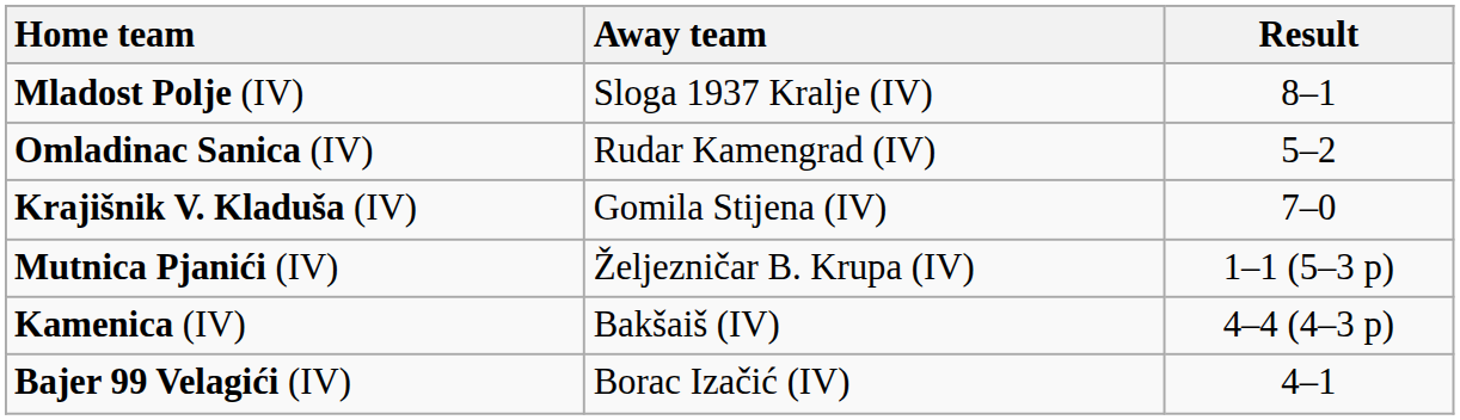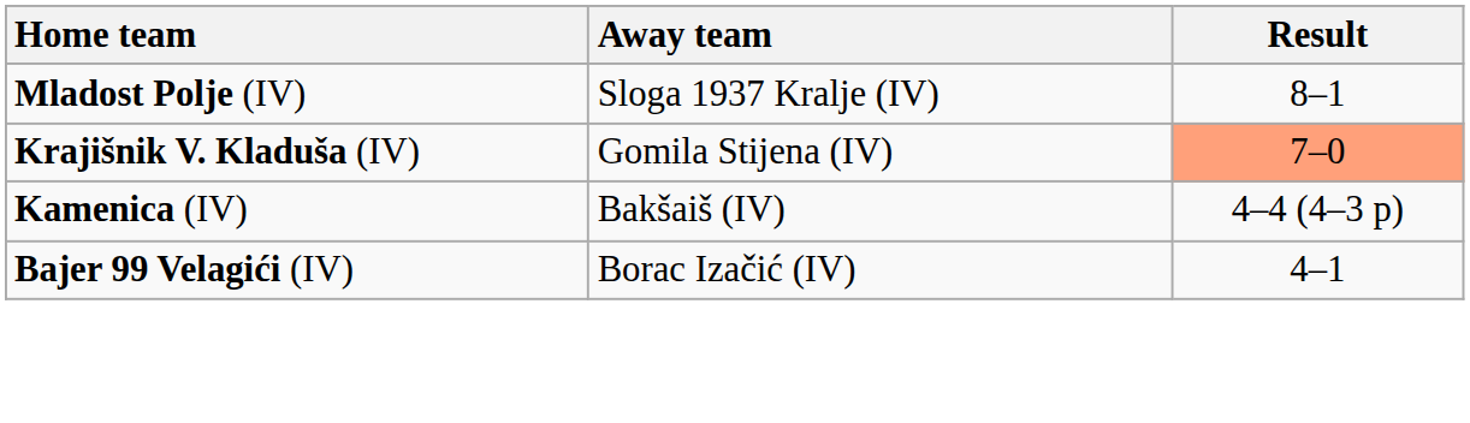- row: Omladinac Sanica (IV) | Rudar Kamengrad (IV) | 5–2
Krajišnik V. Kladuša (IV) | Result: no background -> lightsalmon background
- row: Mutnica Pjanići (IV) | Željezničar B. Krupa (IV) | 1–1 (5–3 p)
